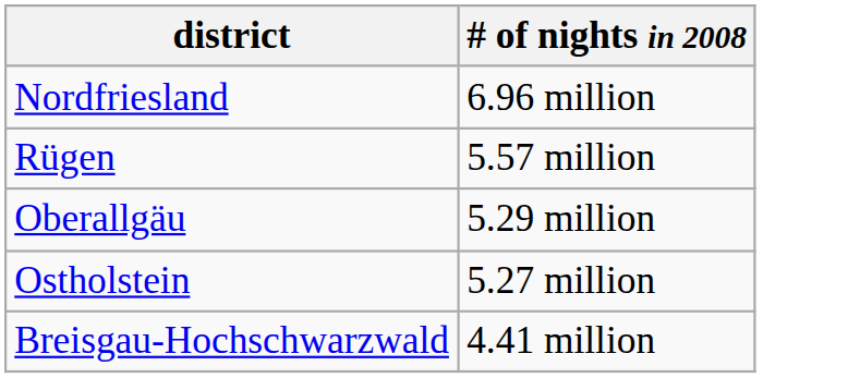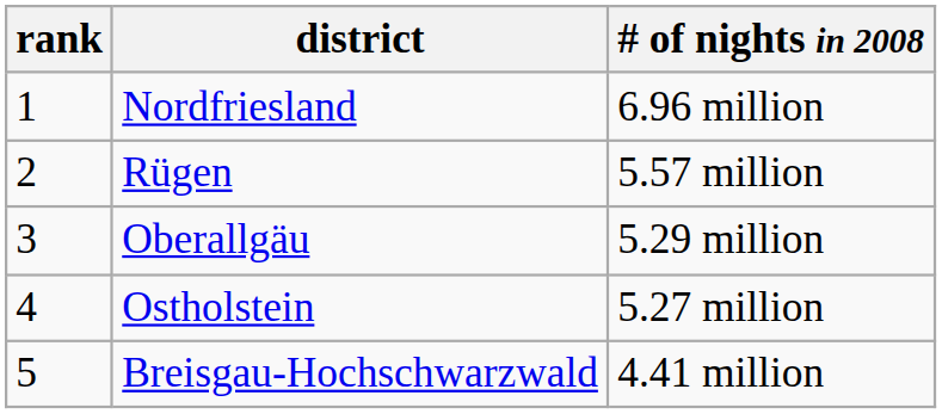+ column: rank | 1 | 2 | 3 | 4 | 5
